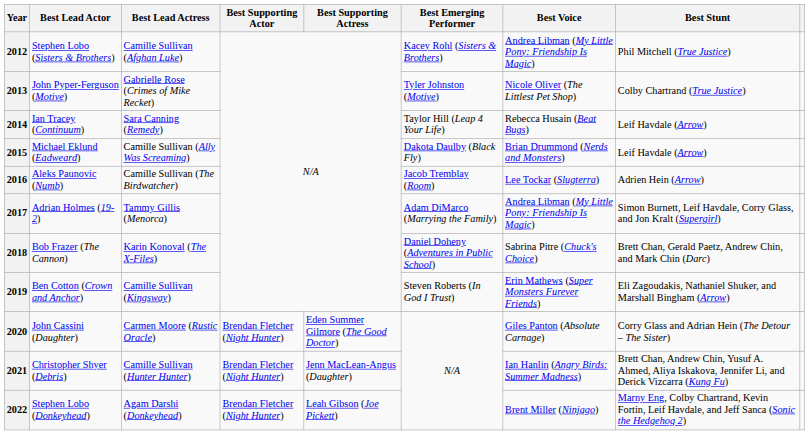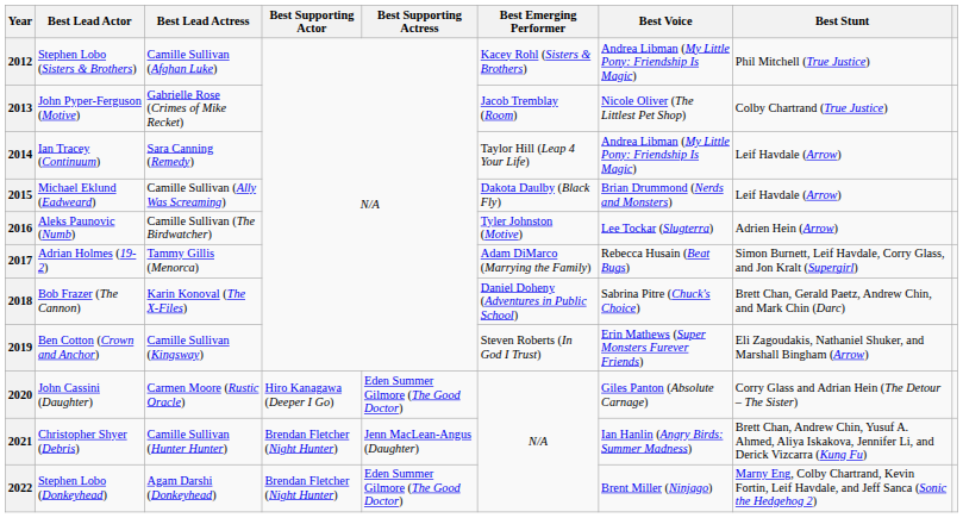2013 | Best Emerging Performer: Tyler Johnston (Motive) -> Jacob Tremblay (Room)
2014 | Best Voice: Rebecca Husain (Beat Bugs) -> Andrea Libman (My Little Pony: Friendship Is Magic)
2016 | Best Emerging Performer: Jacob Tremblay (Room) -> Tyler Johnston (Motive)
2017 | Best Voice: Andrea Libman (My Little Pony: Friendship Is Magic) -> Rebecca Husain (Beat Bugs)
2020 | Best Supporting Actor: Brendan Fletcher (Night Hunter) -> Hiro Kanagawa (Deeper I Go)
2022 | Best Supporting Actress: Leah Gibson (Joe Pickett) -> Eden Summer Gilmore (The Good Doctor)
